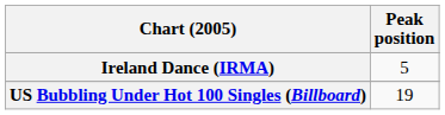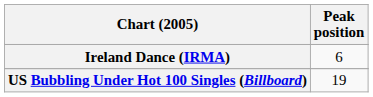Ireland Dance (IRMA) | Peak position: 5 -> 6
